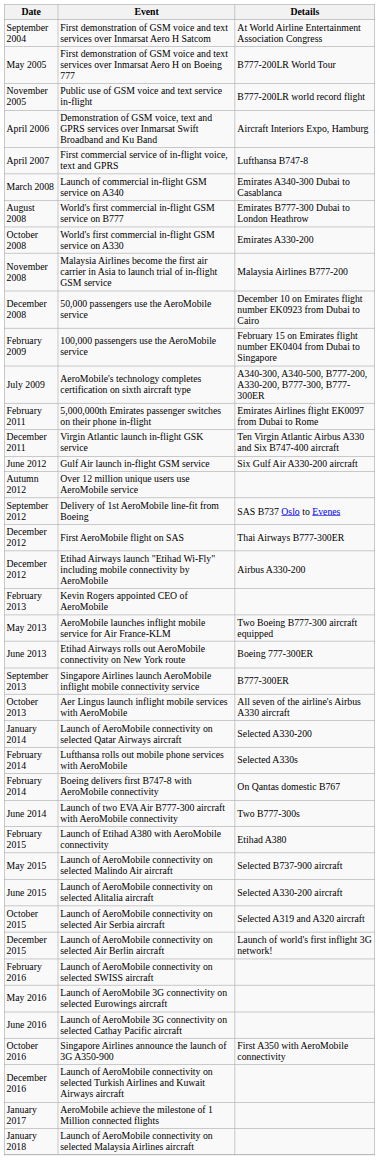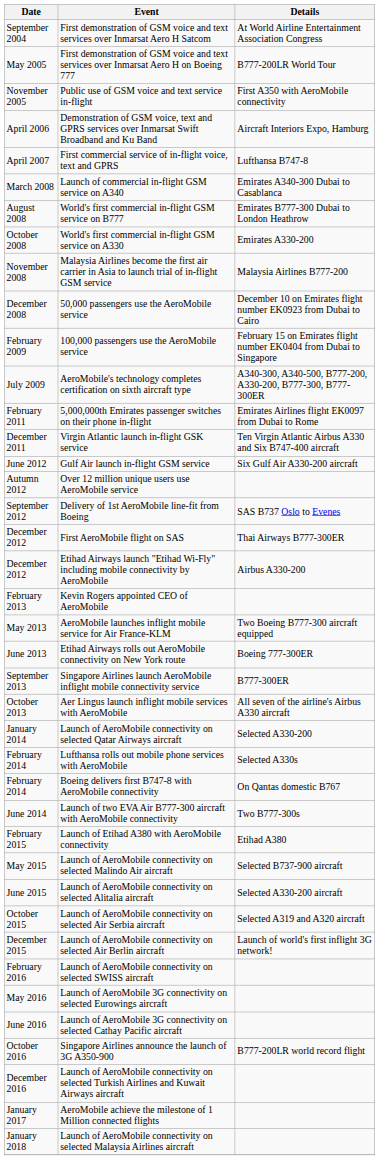Public use of GSM voice and text service in-flight | Details: B777-200LR world record flight -> First A350 with AeroMobile connectivity
Singapore Airlines announce the launch of 3G A350-900 | Details: First A350 with AeroMobile connectivity -> B777-200LR world record flight
